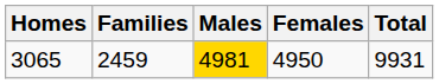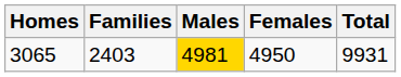3065 | Families: 2459 -> 2403
